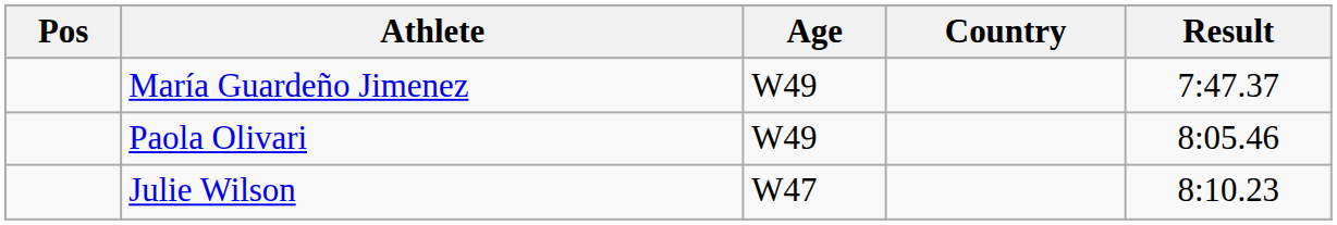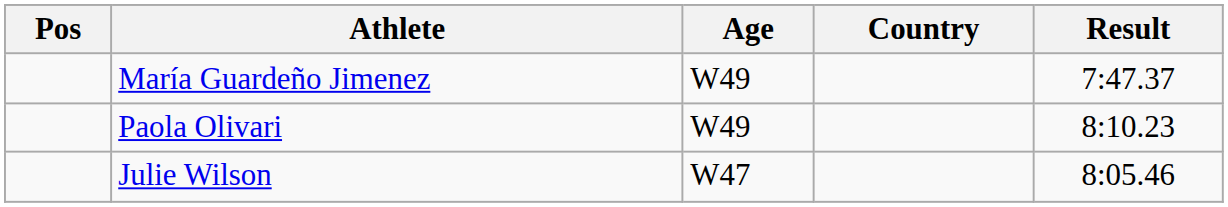Paola Olivari | Result: 8:05.46 -> 8:10.23
Julie Wilson | Result: 8:10.23 -> 8:05.46
